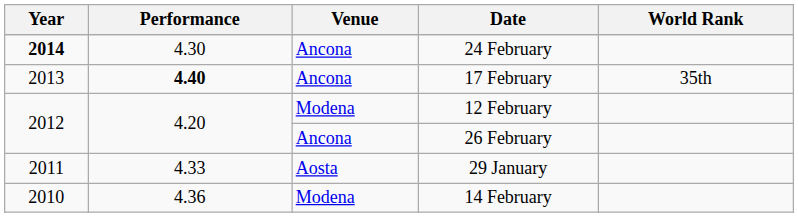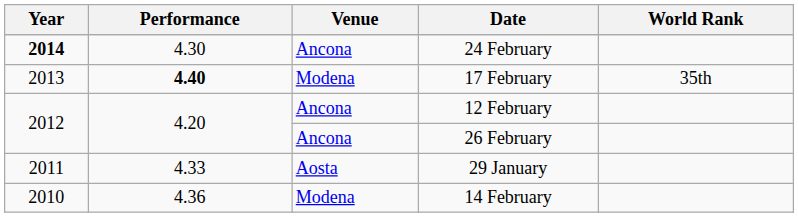17 February | Venue: Ancona -> Modena
12 February | Venue: Modena -> Ancona
